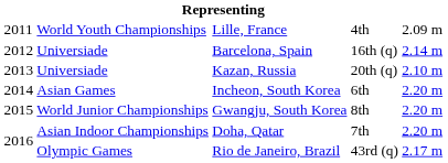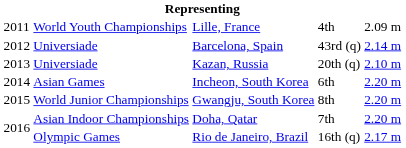Barcelona, Spain | column 4: 16th (q) -> 43rd (q)
Rio de Janeiro, Brazil | column 4: 43rd (q) -> 16th (q)
